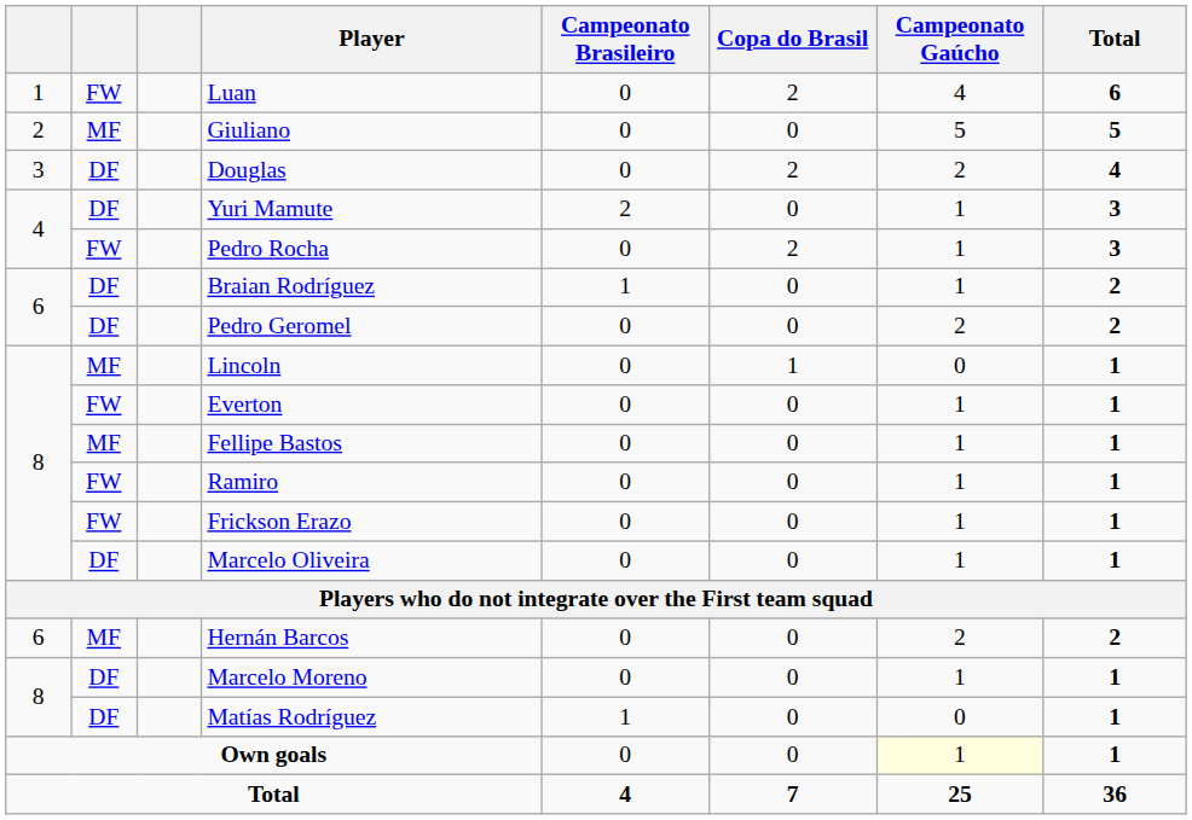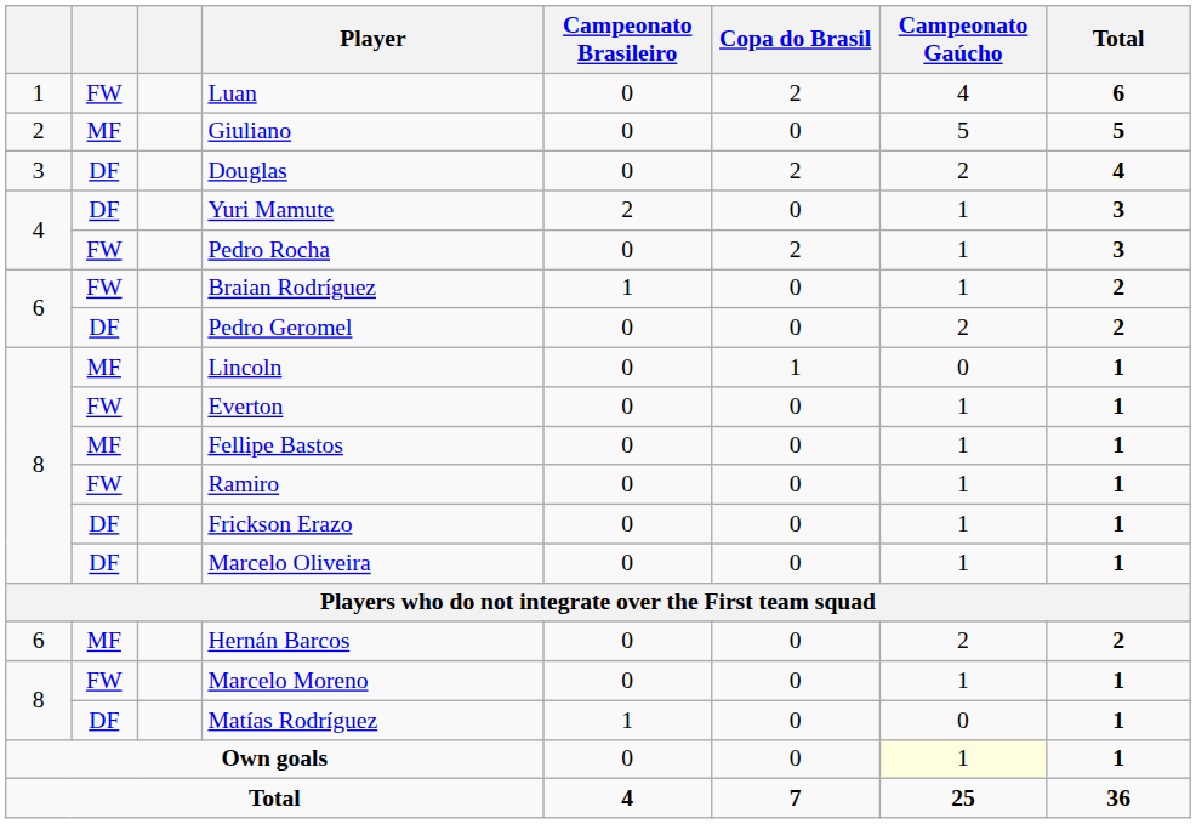Braian Rodríguez | column 2: DF -> FW
Frickson Erazo | column 2: FW -> DF
Marcelo Moreno | column 2: DF -> FW
